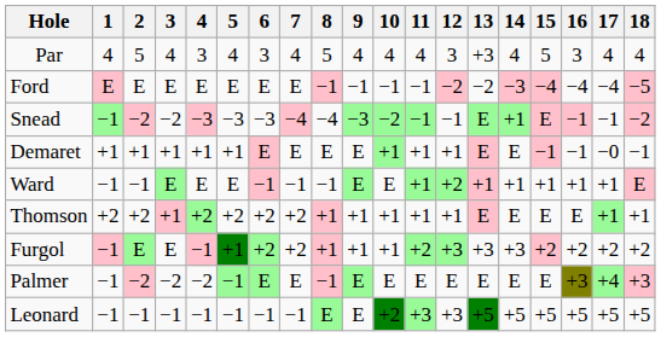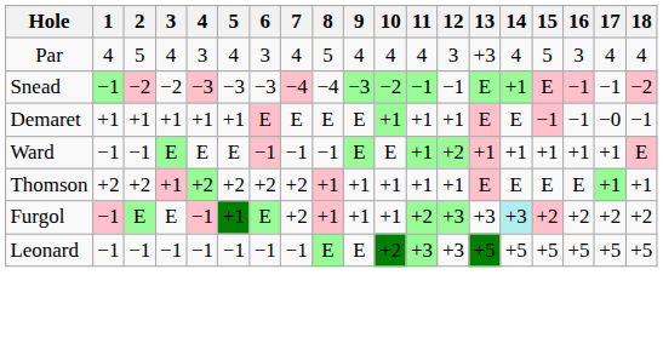- row: Ford | E | E | E | E | E | E | E | −1 | −1 | −1 | −1 | −2 | −2 | −3 | −4 | −4 | −4 | −5
Furgol | 6: +2 -> E
Furgol | 14: no background -> paleturquoise background
- row: Palmer | −1 | −2 | −2 | −2 | −1 | E | E | −1 | E | E | E | E | E | E | E | +3 | +4 | +3
